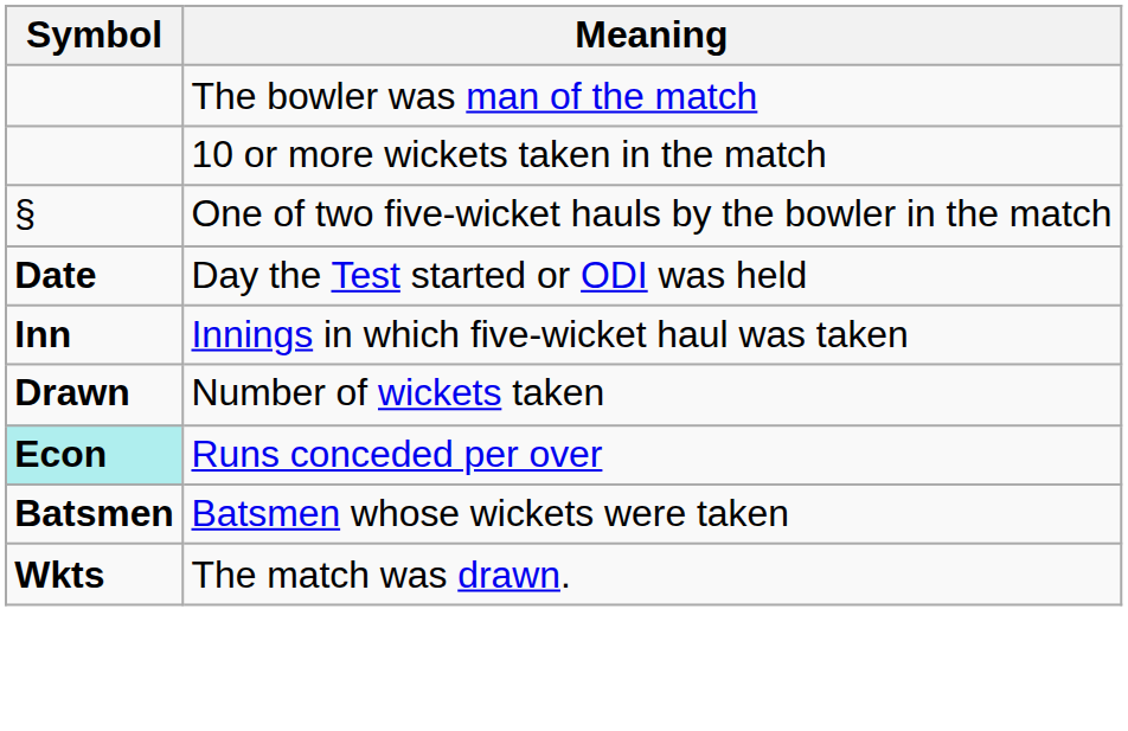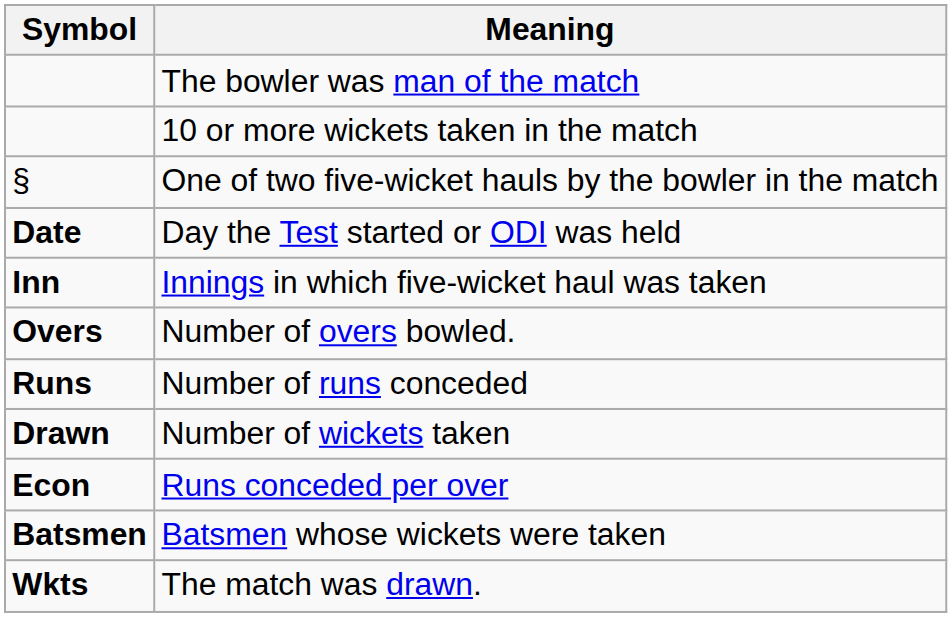+ row: Overs | Number of overs bowled.
+ row: Runs | Number of runs conceded
Runs conceded per over | Symbol: paleturquoise background -> no background
